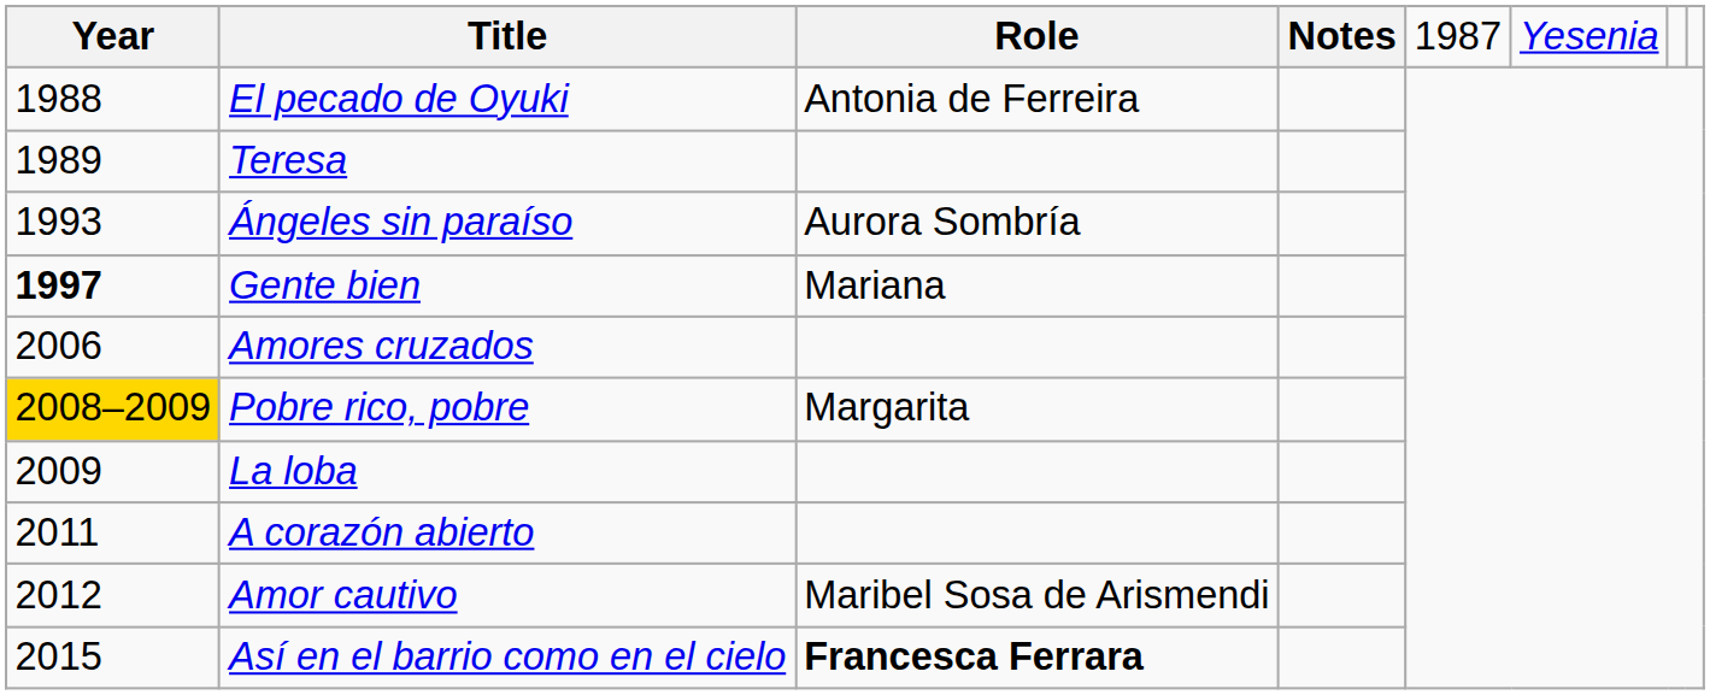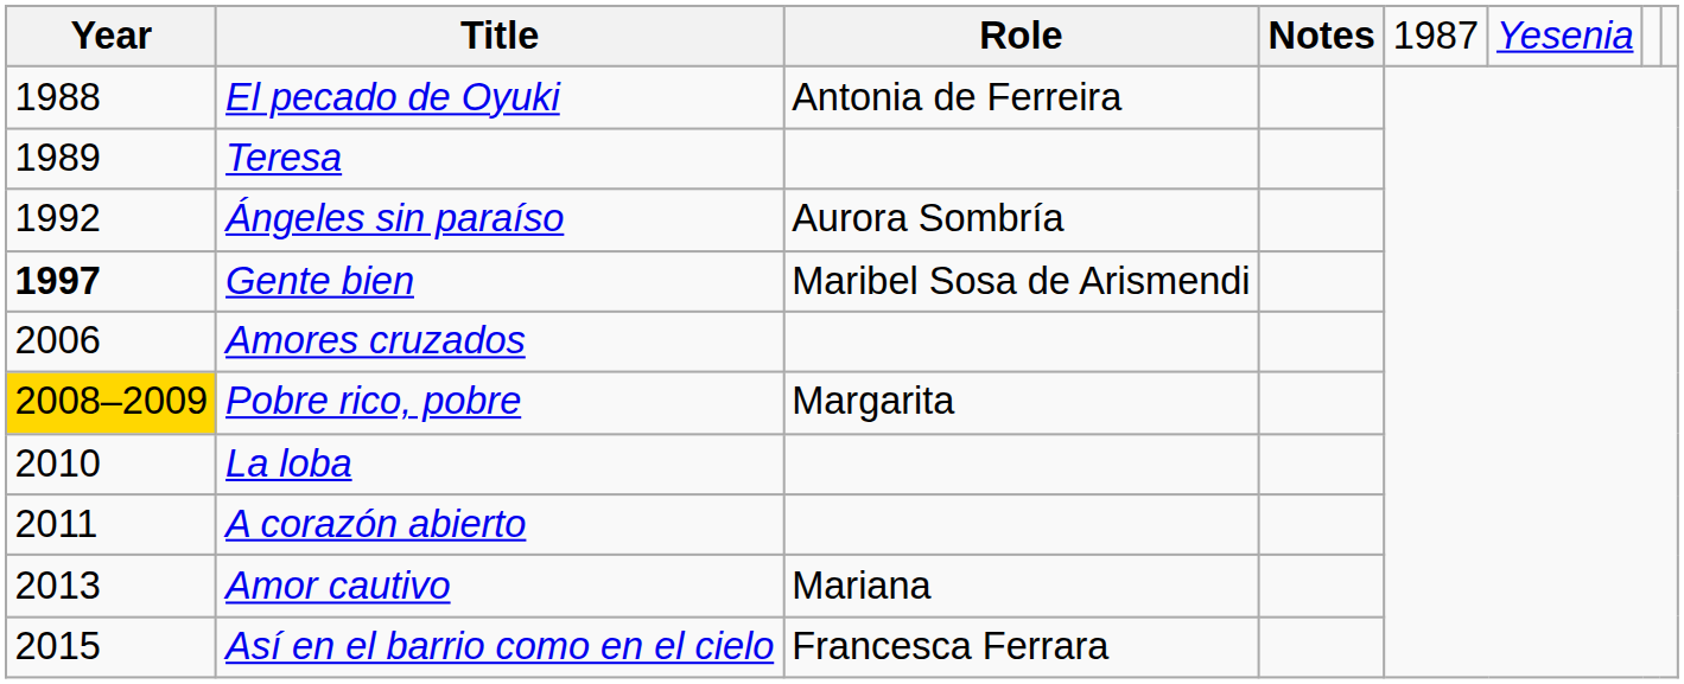Ángeles sin paraíso | column 1: 1993 -> 1992
Gente bien | column 3: Mariana -> Maribel Sosa de Arismendi
La loba | column 1: 2009 -> 2010
Amor cautivo | column 1: 2012 -> 2013
Amor cautivo | column 3: Maribel Sosa de Arismendi -> Mariana
Así en el barrio como en el cielo | column 3: bold -> normal
